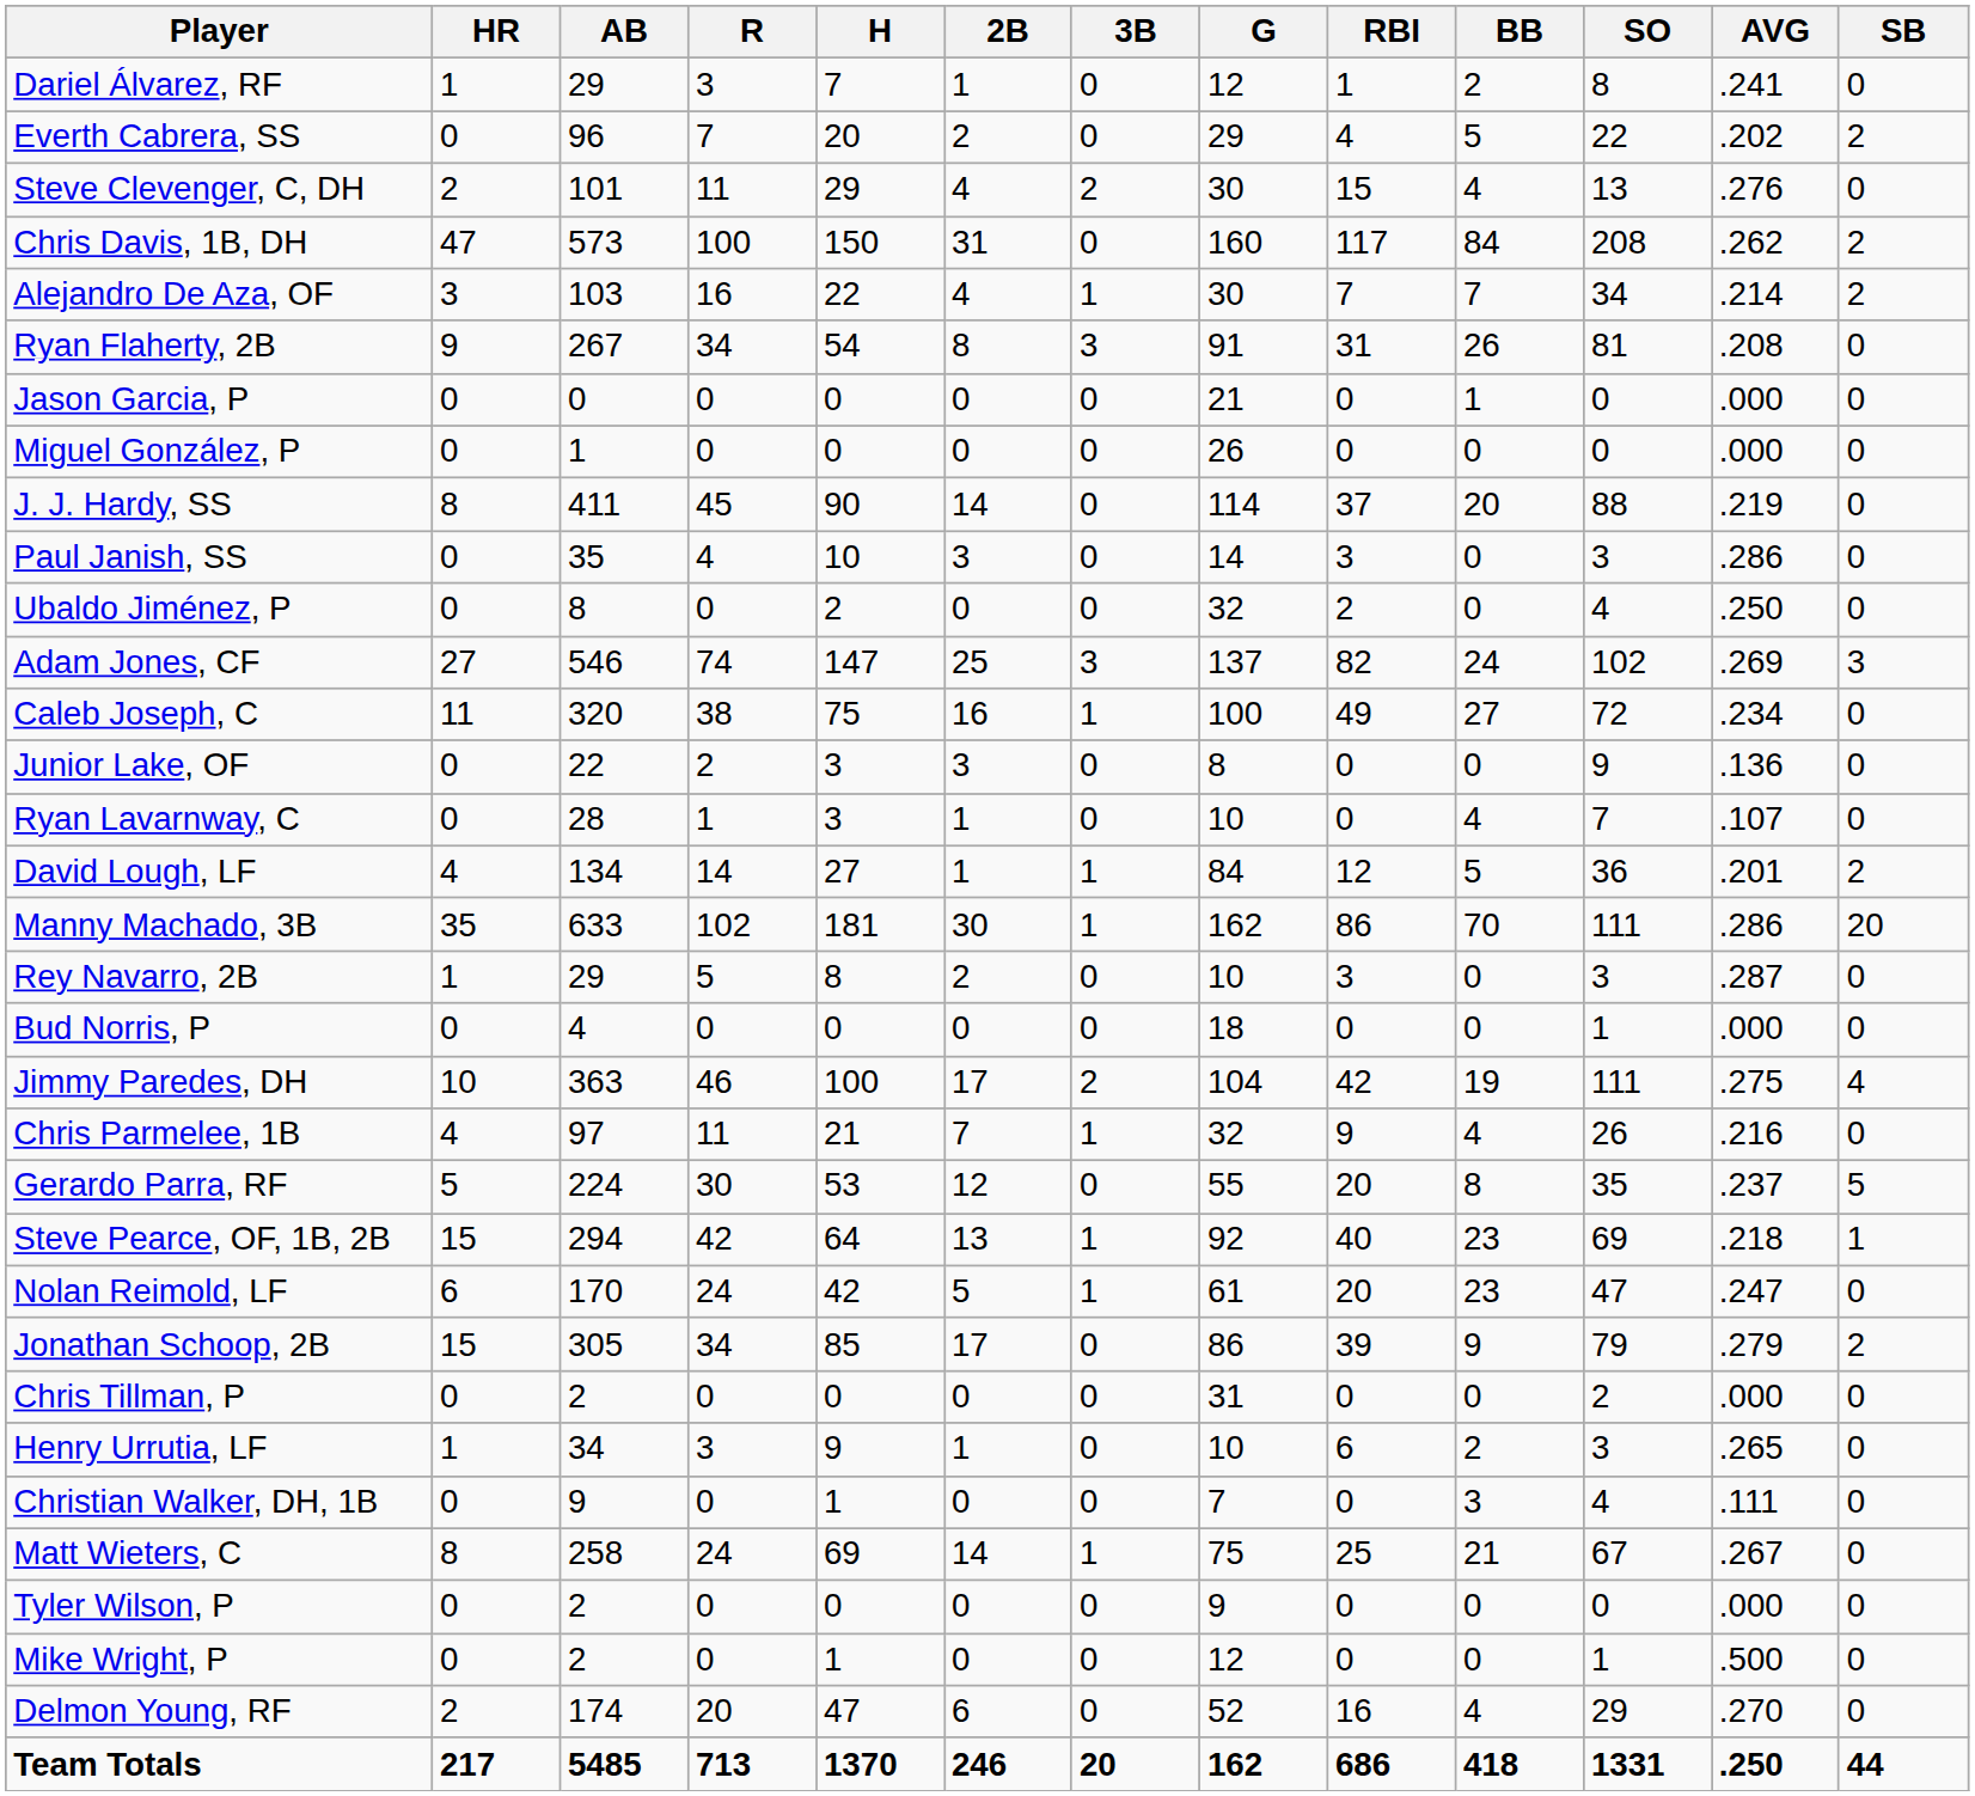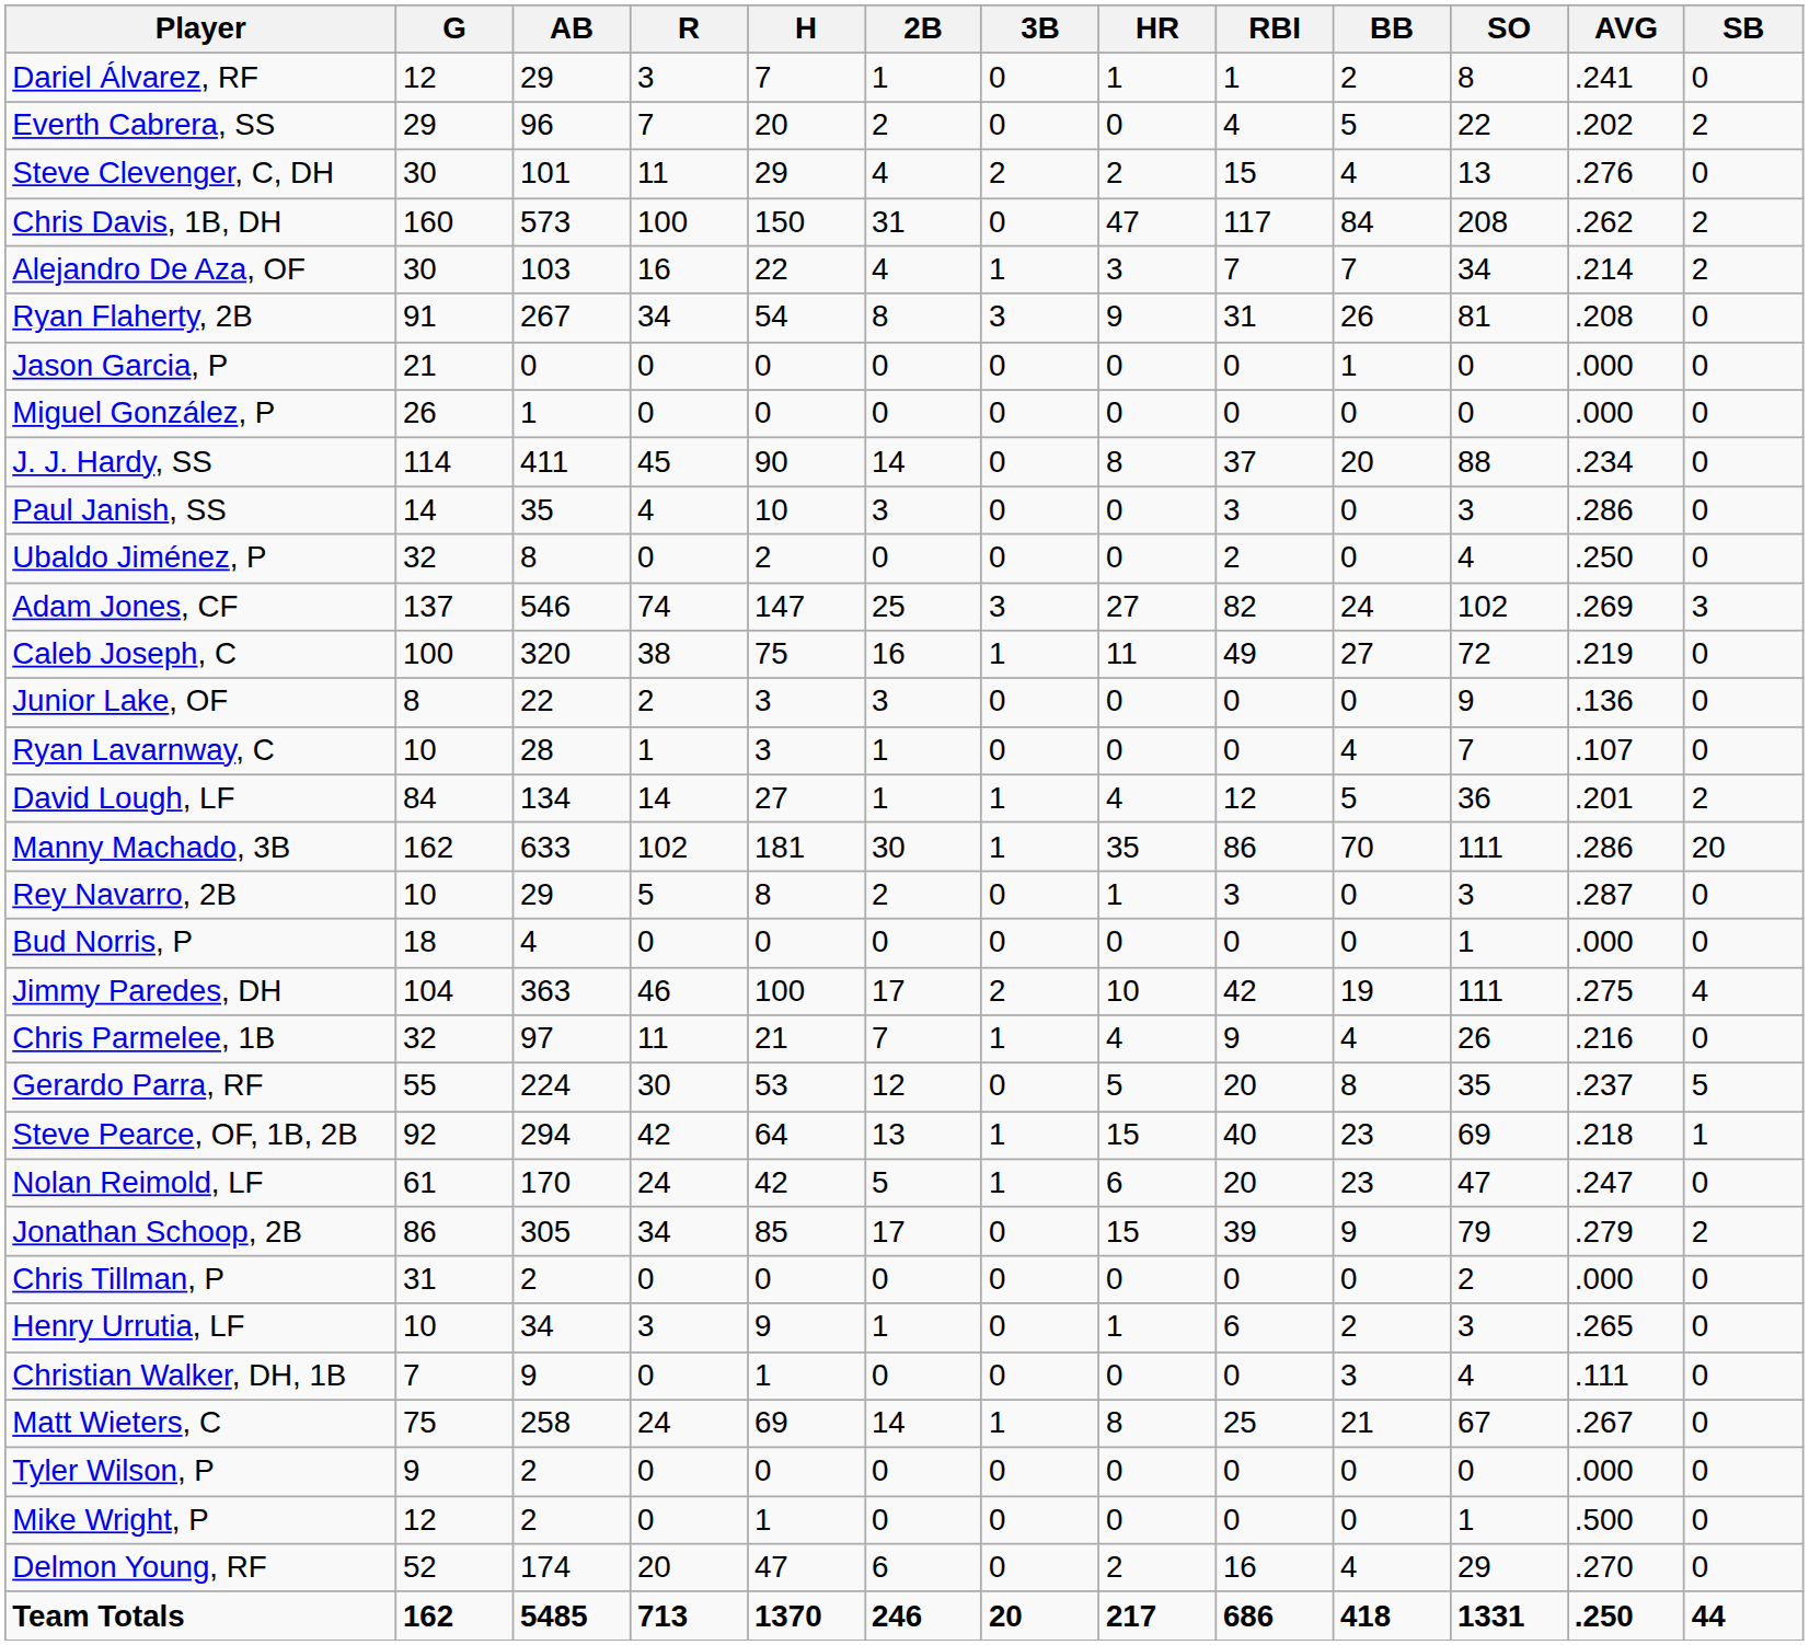columns swapped: G <-> HR
J. J. Hardy, SS | AVG: .219 -> .234
Caleb Joseph, C | AVG: .234 -> .219
